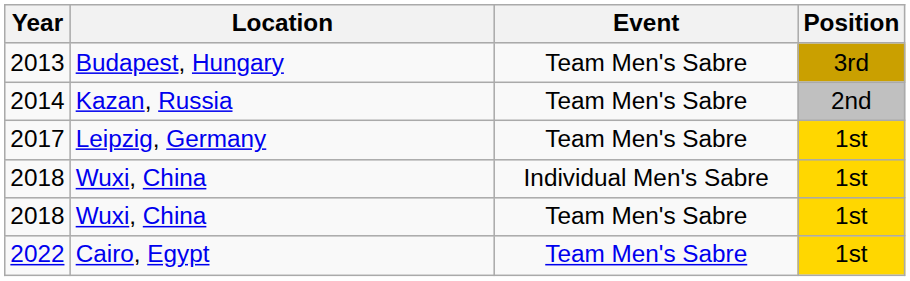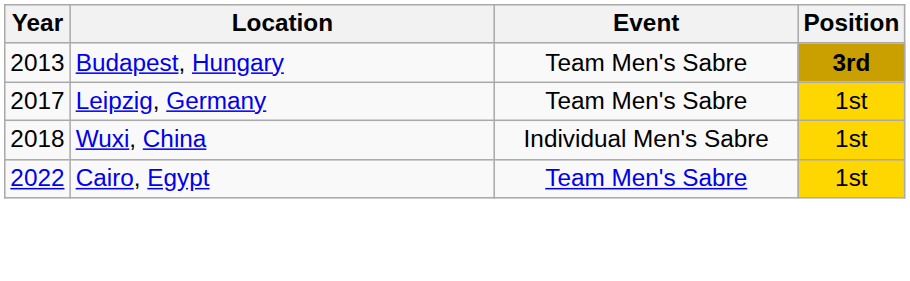2013 | Position: normal -> bold
- row: 2014 | Kazan, Russia | Team Men's Sabre | 2nd
- row: 2018 | Wuxi, China | Team Men's Sabre | 1st
